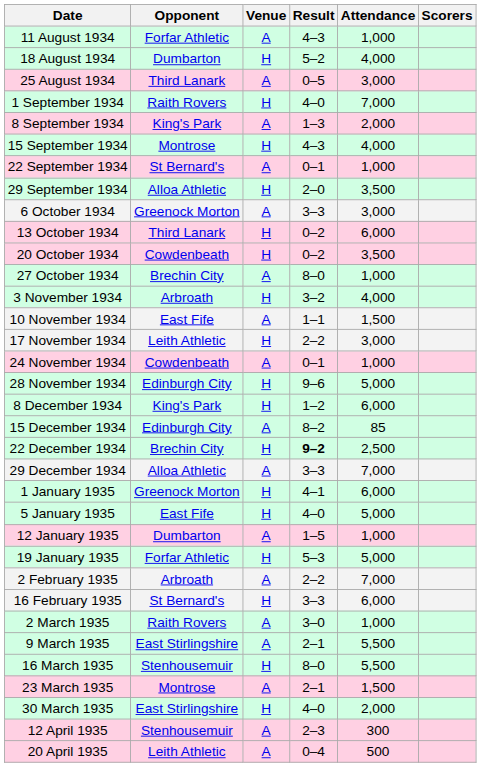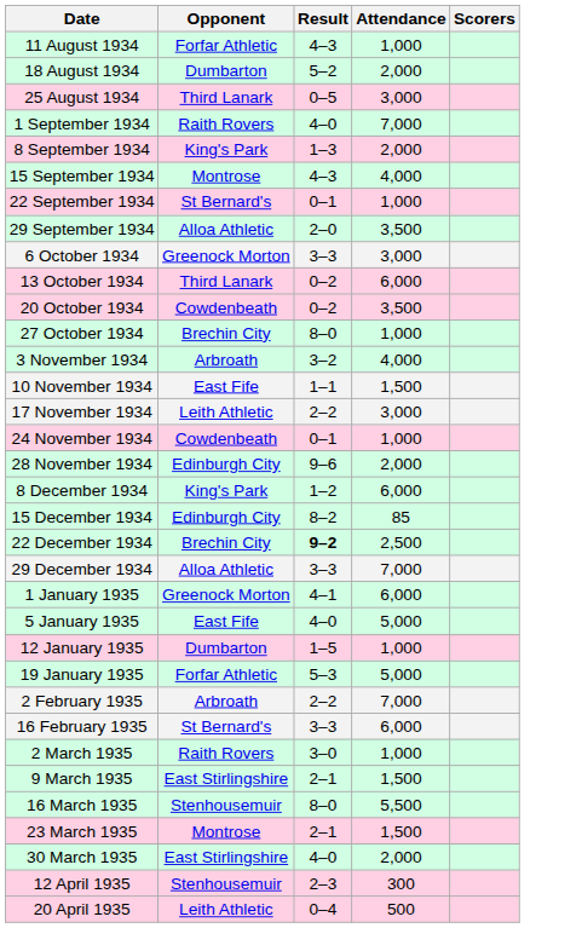- column: Venue | A | H | A | H | A | H | A | H | A | H | H | A | H | A | H | A | H | H | A | H | A | H | H | A | H | A | H | A | A | H | A | H | A | A
18 August 1934 | Attendance: 4,000 -> 2,000
28 November 1934 | Attendance: 5,000 -> 2,000
9 March 1935 | Attendance: 5,500 -> 1,500
